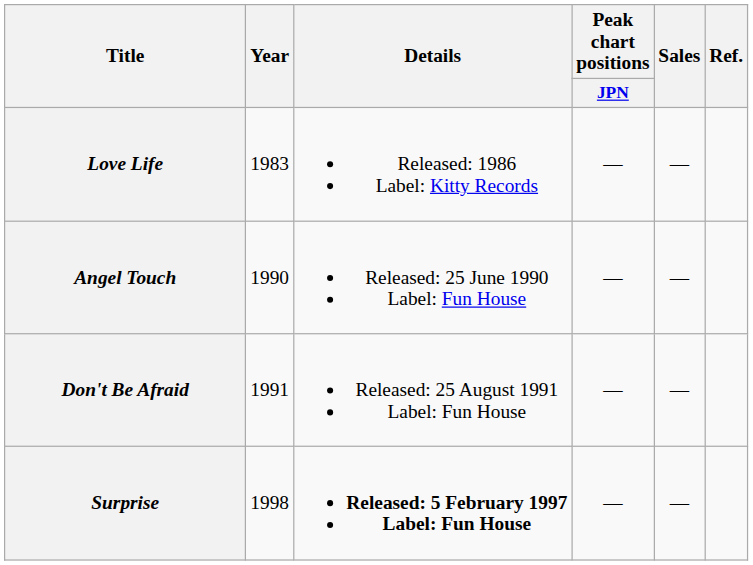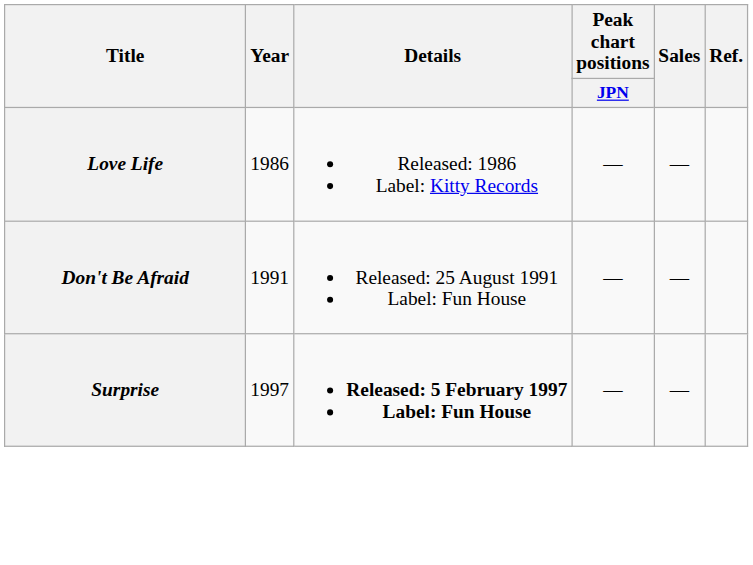Love Life | Year: 1983 -> 1986
- row: Angel Touch | 1990 | Released: 25 June 1990 Label: Fun House | — | —
Surprise | Year: 1998 -> 1997
